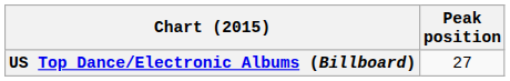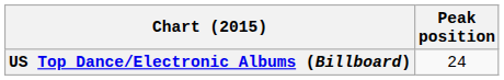US Top Dance/Electronic Albums (Billboard) | Peak position: 27 -> 24
